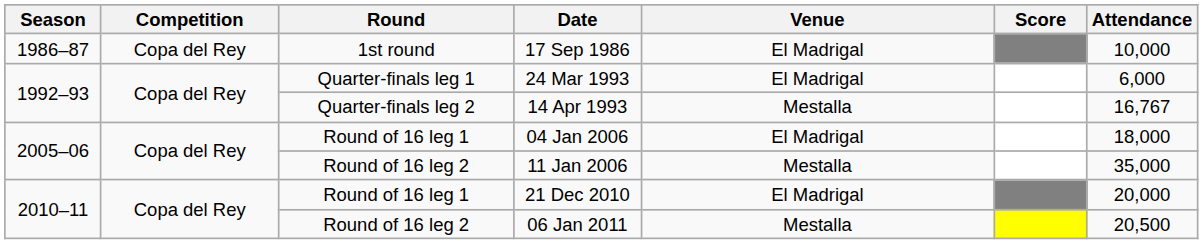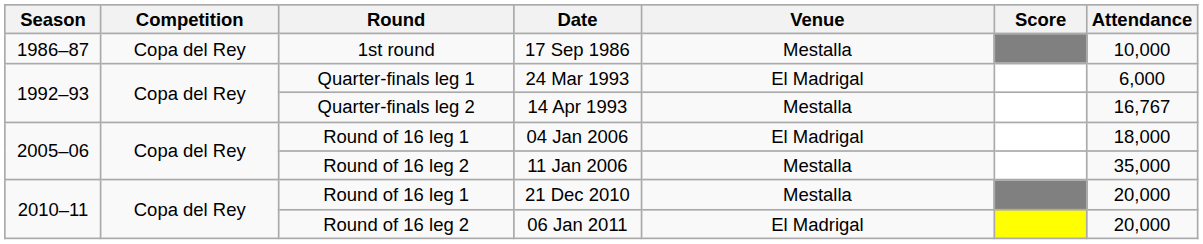17 Sep 1986 | Venue: El Madrigal -> Mestalla
21 Dec 2010 | Venue: El Madrigal -> Mestalla
06 Jan 2011 | Venue: Mestalla -> El Madrigal
06 Jan 2011 | Attendance: 20,500 -> 20,000
